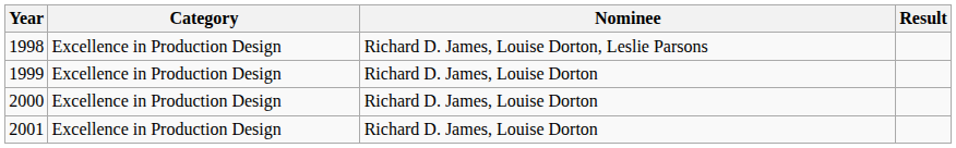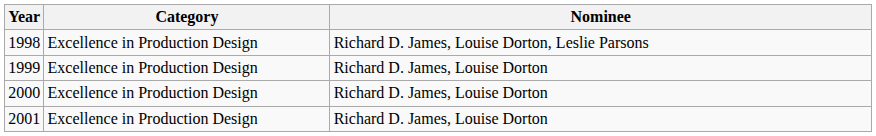- column: Result
